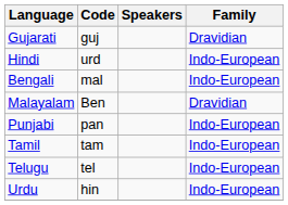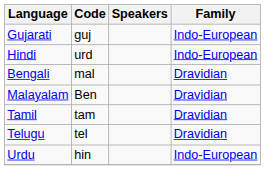Gujarati | Family: Dravidian -> Indo-European
Bengali | Family: Indo-European -> Dravidian
- row: Punjabi | pan | Indo-European
Tamil | Family: Indo-European -> Dravidian
Telugu | Family: Indo-European -> Dravidian
